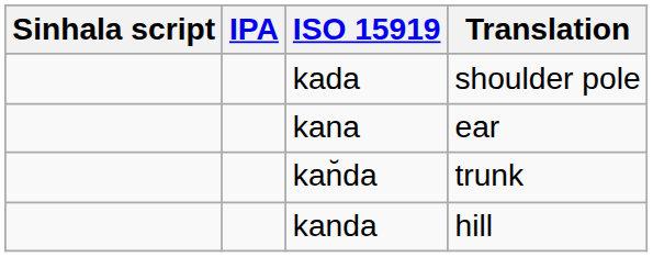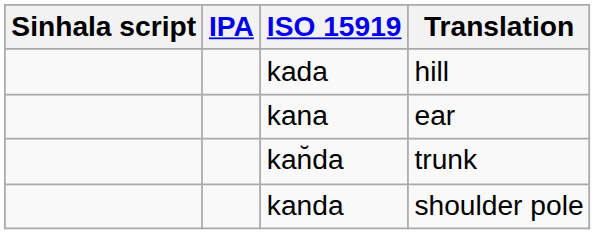kada | Translation: shoulder pole -> hill
kanda | Translation: hill -> shoulder pole
